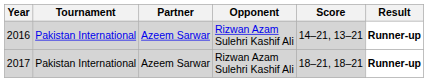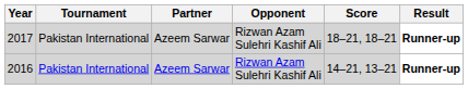rows swapped: 2016 <-> 2017
